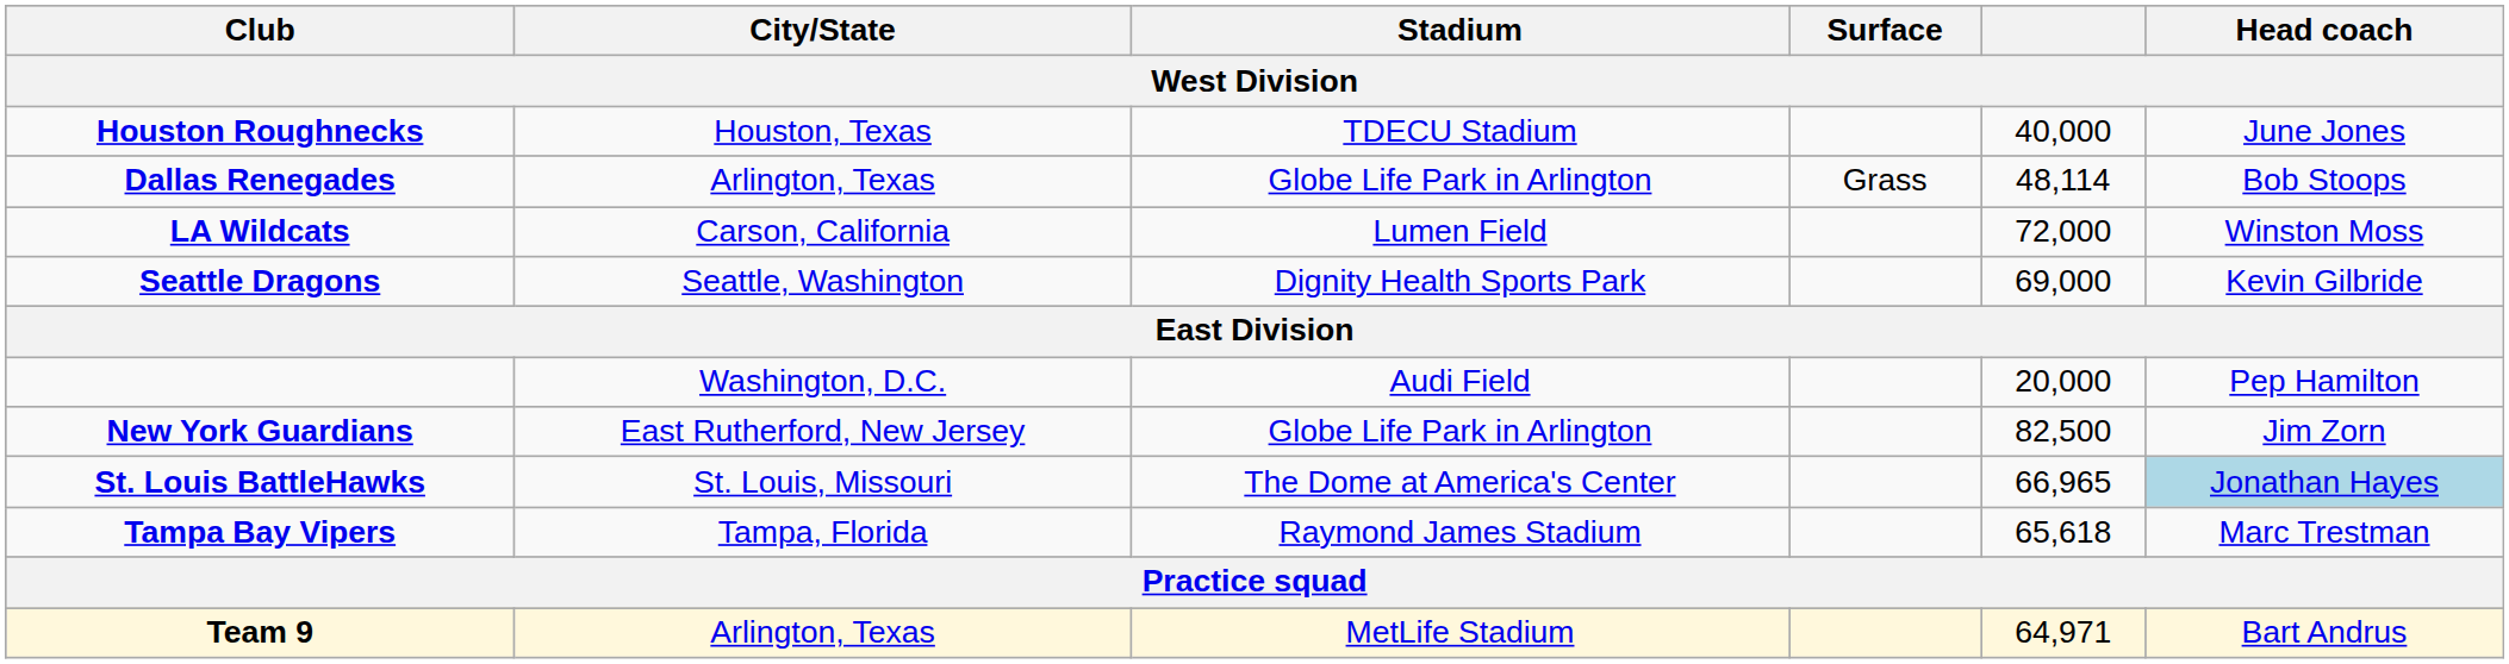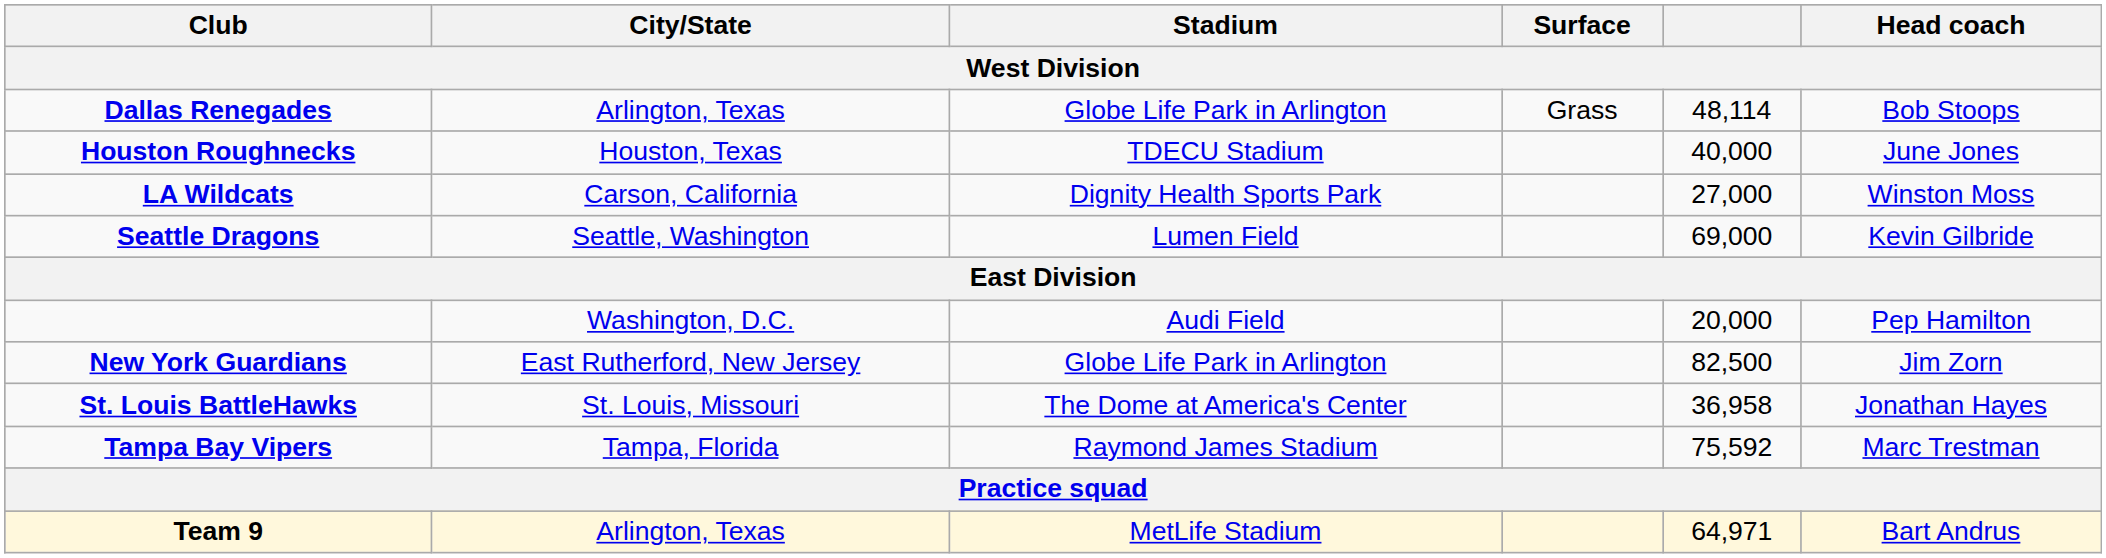rows swapped: Dallas Renegades <-> Houston Roughnecks
LA Wildcats | Stadium: Lumen Field -> Dignity Health Sports Park
LA Wildcats | column 5: 72,000 -> 27,000
Seattle Dragons | Stadium: Dignity Health Sports Park -> Lumen Field
St. Louis BattleHawks | column 5: 66,965 -> 36,958
St. Louis BattleHawks | Head coach: lightblue background -> no background
Tampa Bay Vipers | column 5: 65,618 -> 75,592
